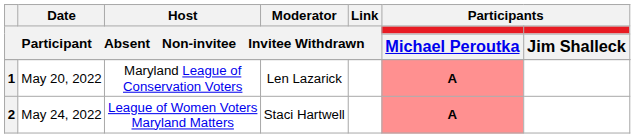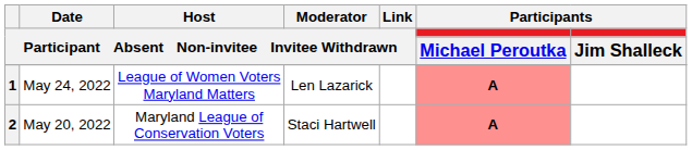1 | Date / Participant Absent Non-invitee Invitee Withdrawn: May 20, 2022 -> May 24, 2022
1 | Host / Participant Absent Non-invitee Invitee Withdrawn: Maryland League of Conservation Voters -> League of Women Voters Maryland Matters
2 | Date / Participant Absent Non-invitee Invitee Withdrawn: May 24, 2022 -> May 20, 2022
2 | Host / Participant Absent Non-invitee Invitee Withdrawn: League of Women Voters Maryland Matters -> Maryland League of Conservation Voters
